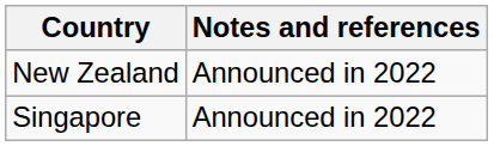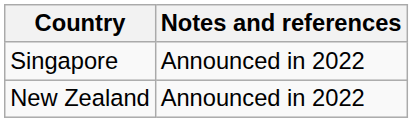rows swapped: New Zealand <-> Singapore
